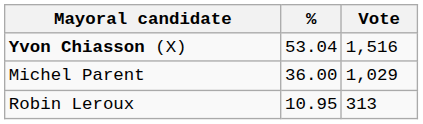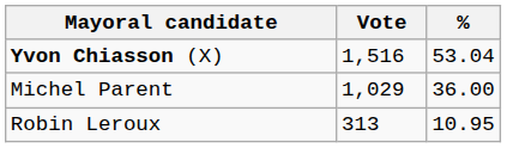columns swapped: Vote <-> %
